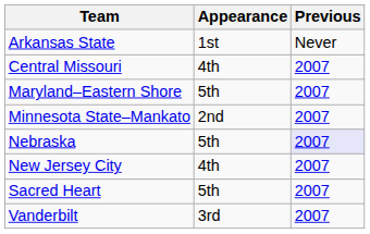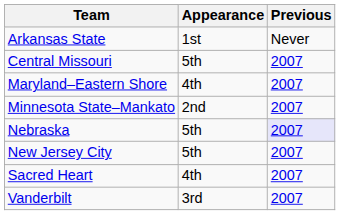Central Missouri | Appearance: 4th -> 5th
Maryland–Eastern Shore | Appearance: 5th -> 4th
New Jersey City | Appearance: 4th -> 5th
Sacred Heart | Appearance: 5th -> 4th
